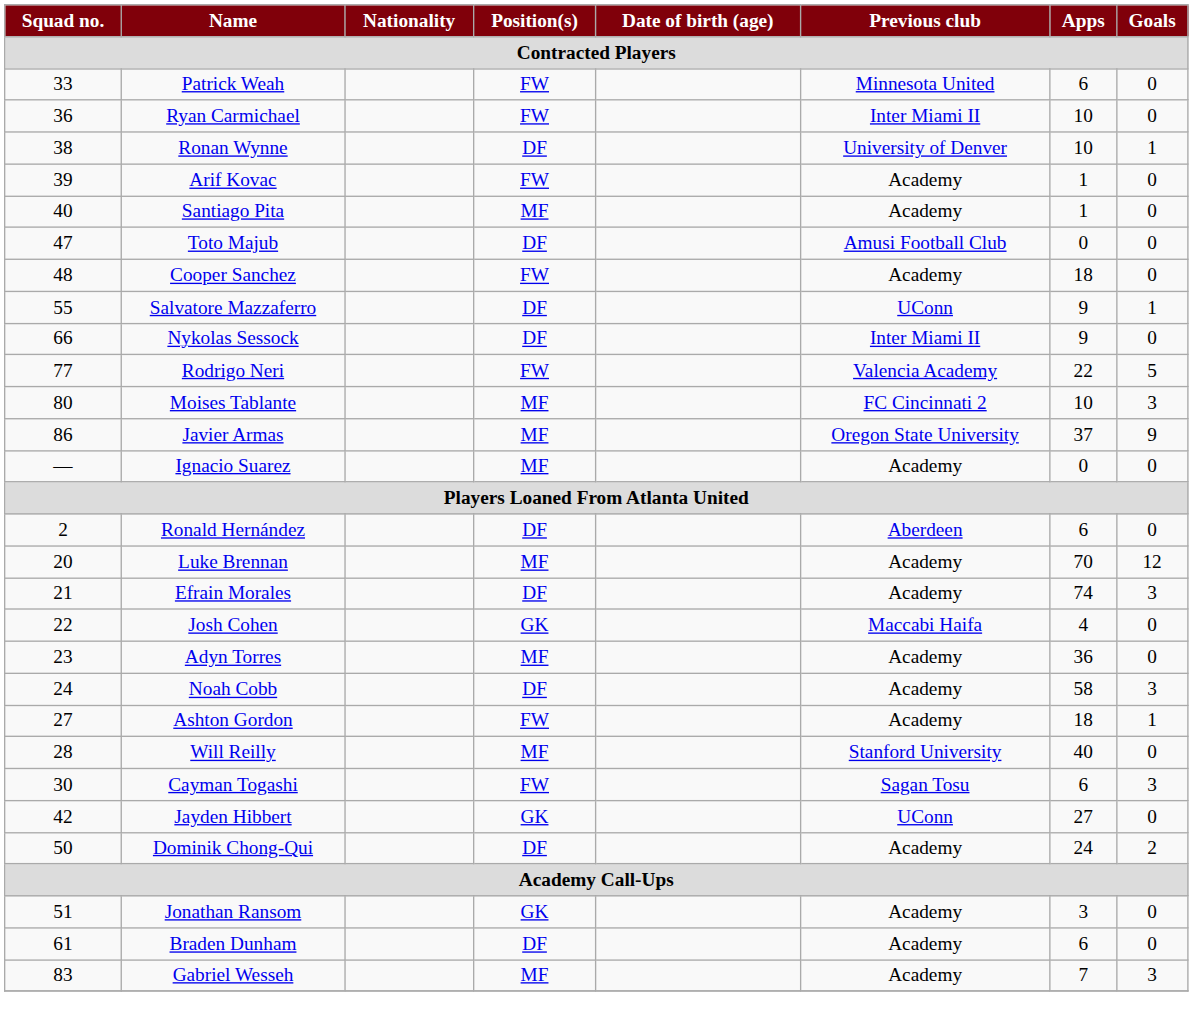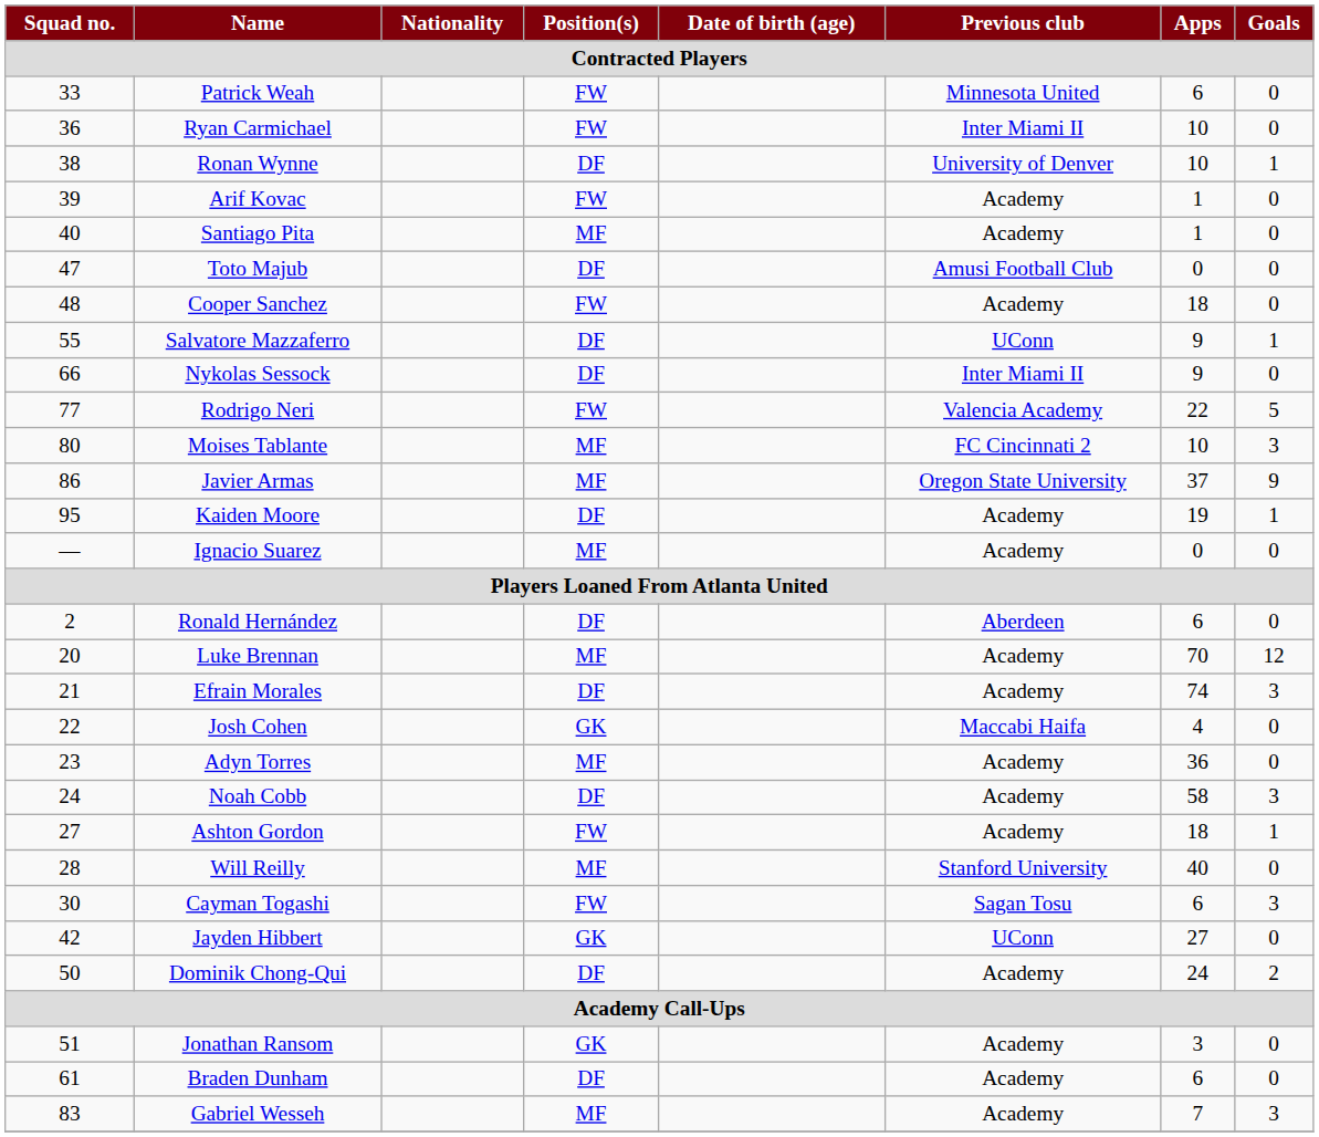+ row: 95 | Kaiden Moore | DF | Academy | 19 | 1
